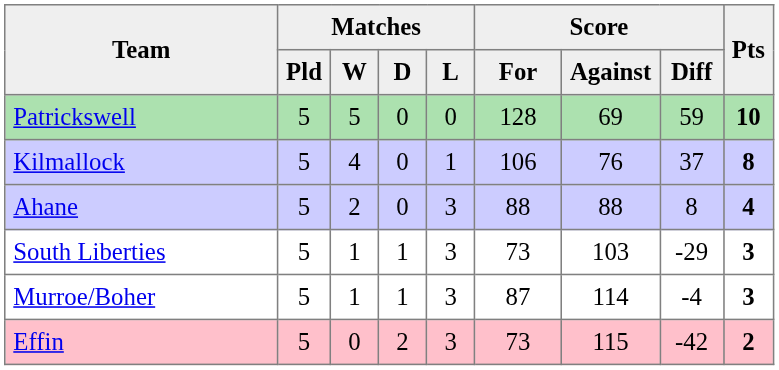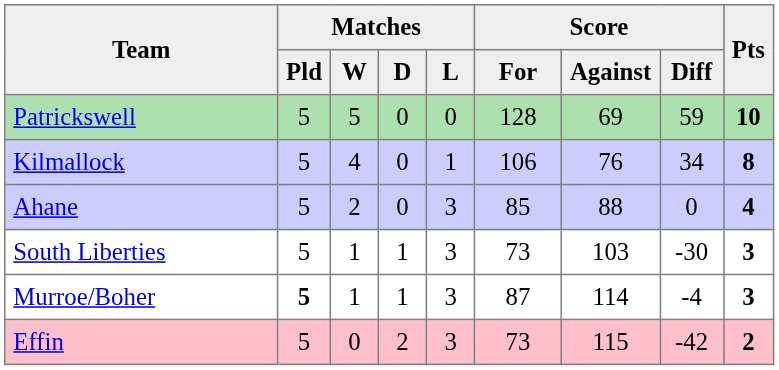Kilmallock | Score / Diff: 37 -> 34
Ahane | Score / For: 88 -> 85
Ahane | Score / Diff: 8 -> 0
South Liberties | Score / Diff: -29 -> -30
Murroe/Boher | Matches / Pld: normal -> bold
